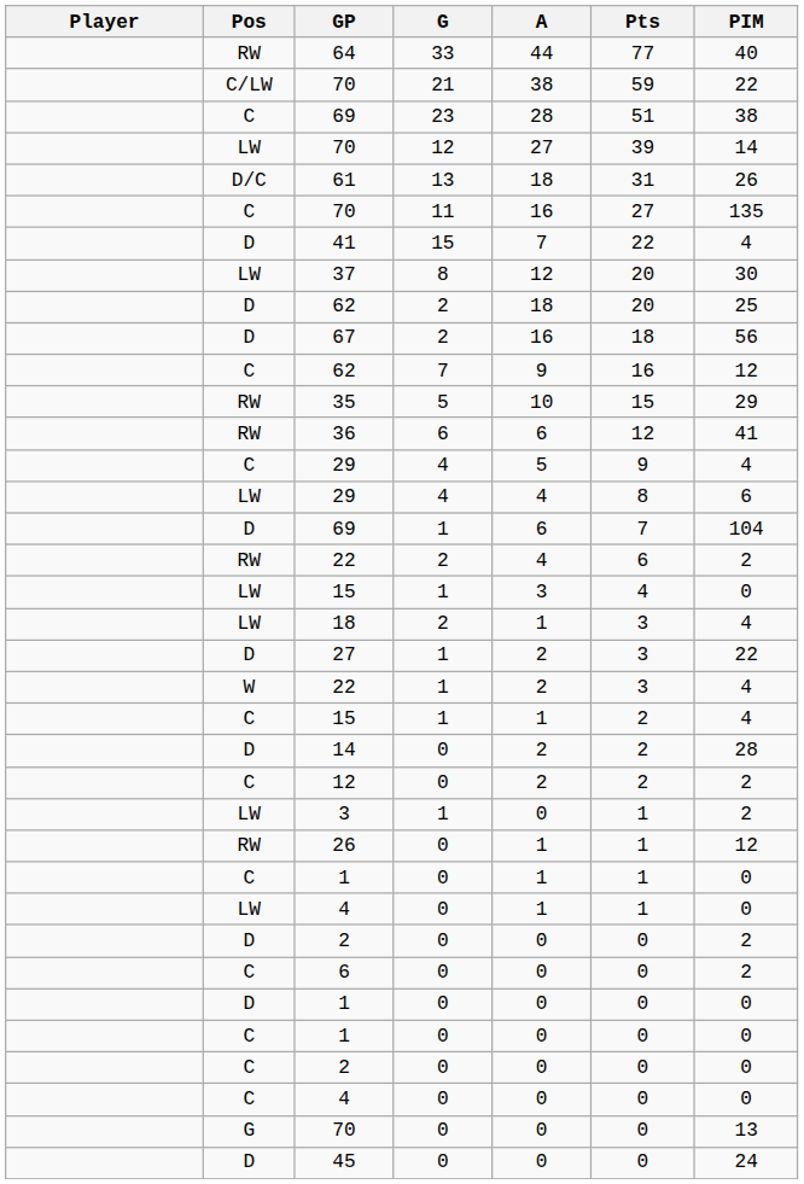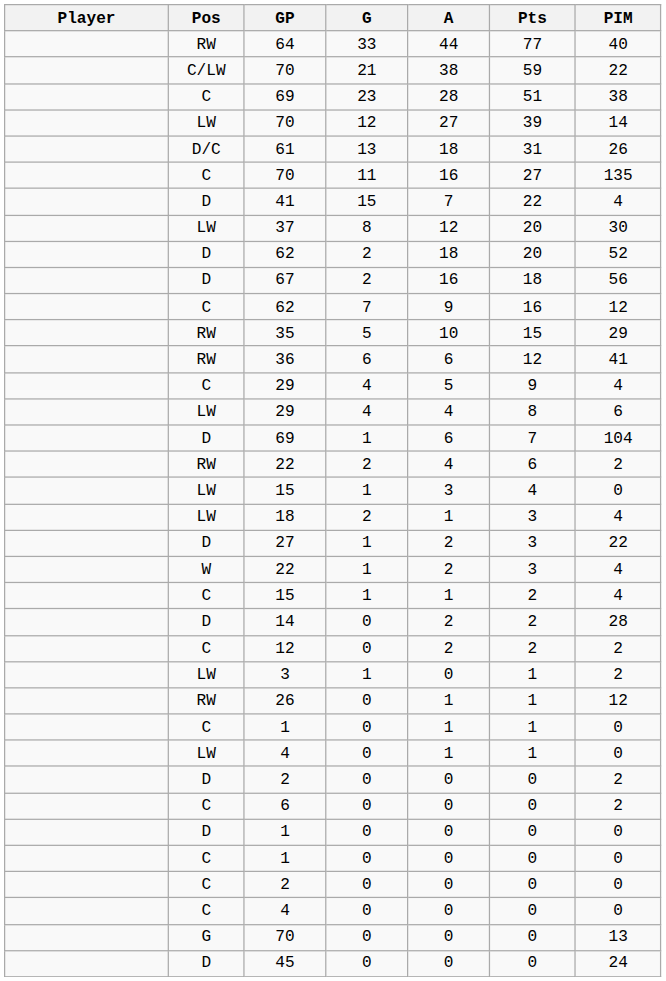D / 62 | PIM: 25 -> 52
